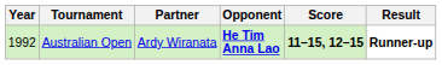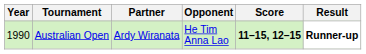Australian Open | Year: 1992 -> 1990
Australian Open | Opponent: bold -> normal
